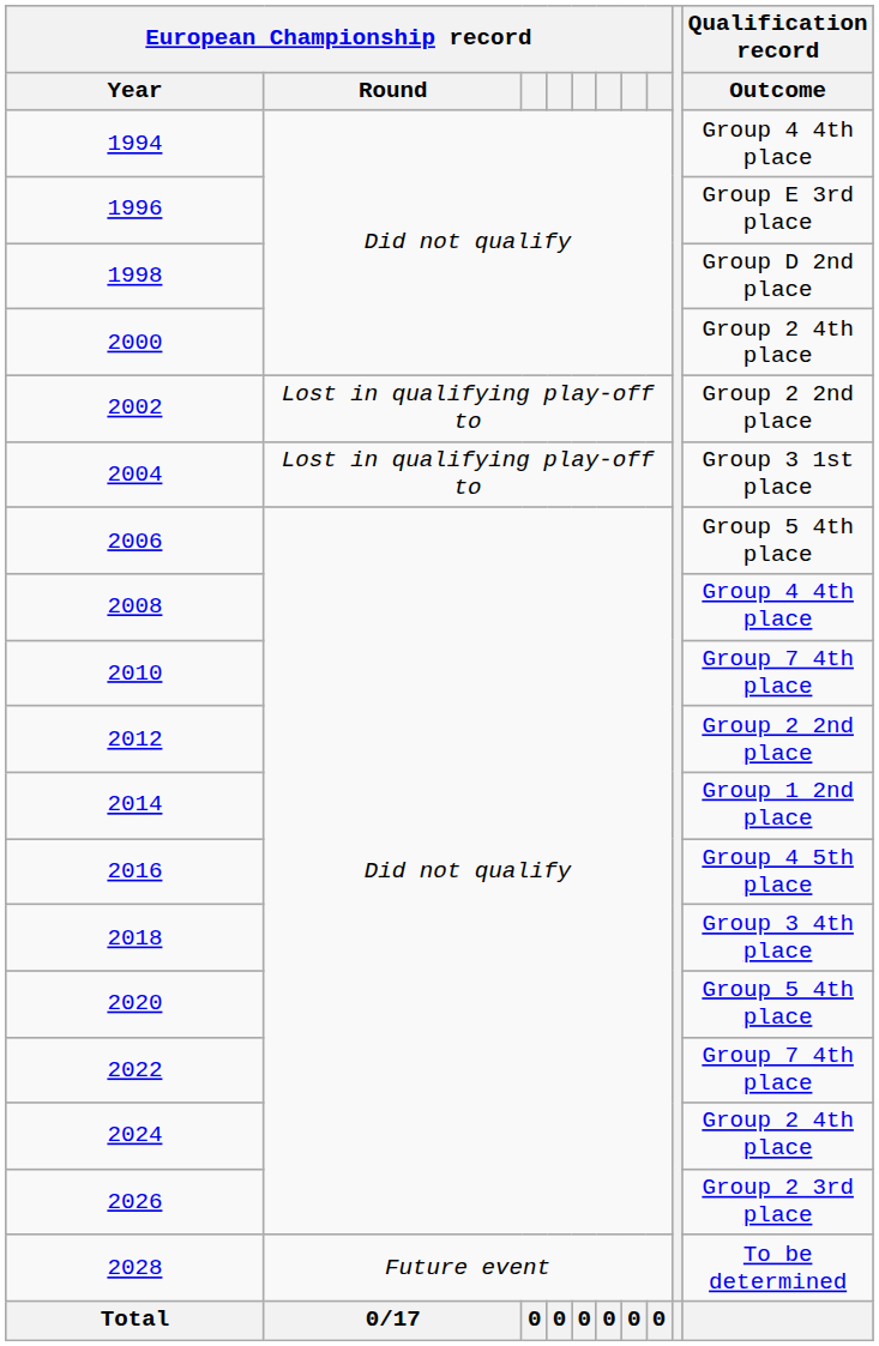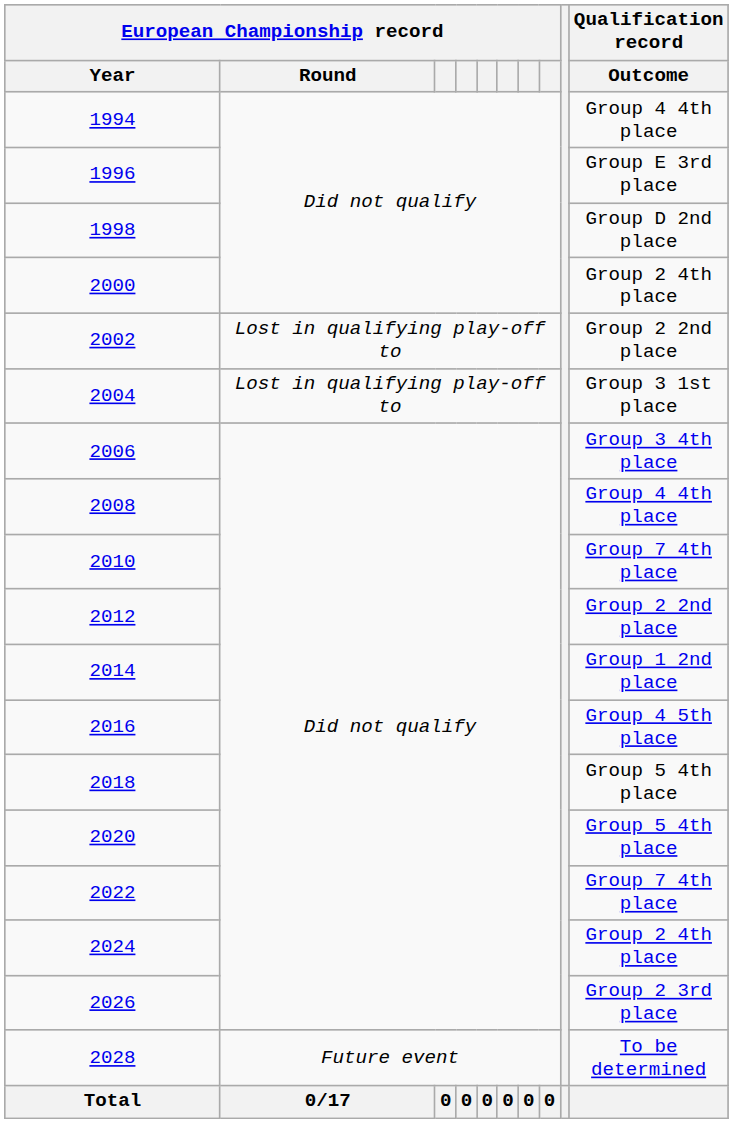2006 | Qualification record / Outcome: Group 5 4th place -> Group 3 4th place
2018 | Qualification record / Outcome: Group 3 4th place -> Group 5 4th place
